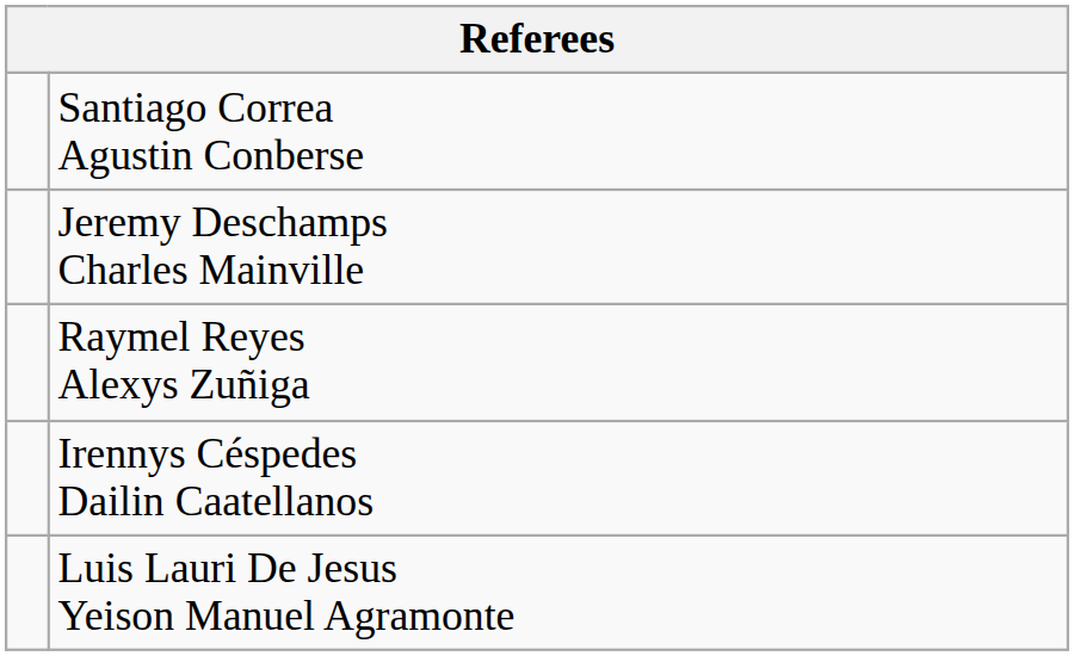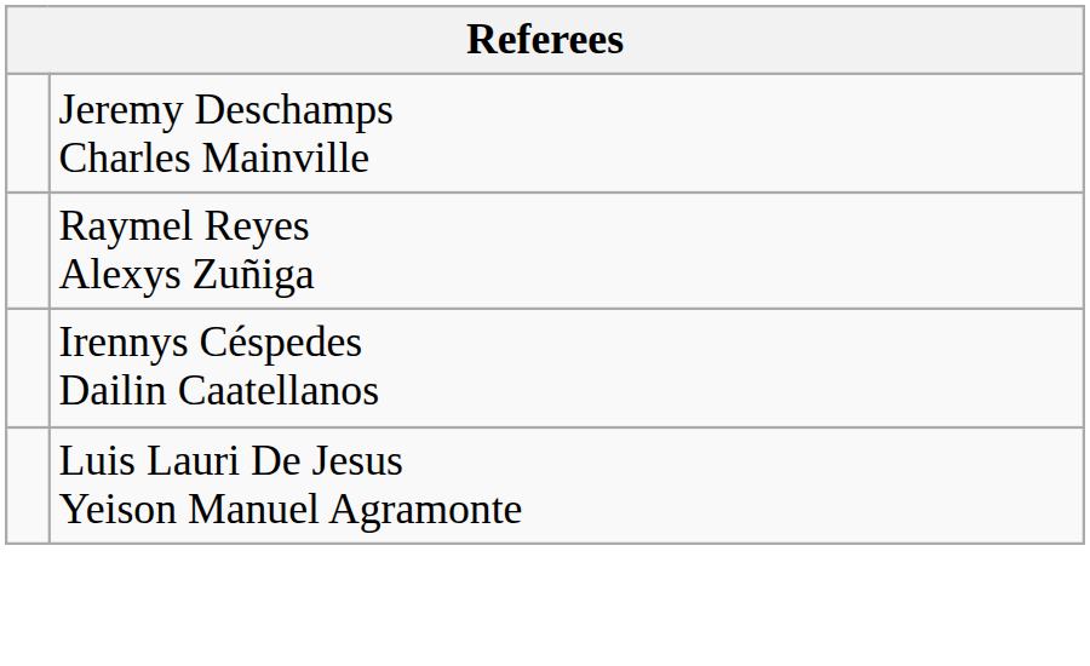- row: Santiago Correa Agustin Conberse
